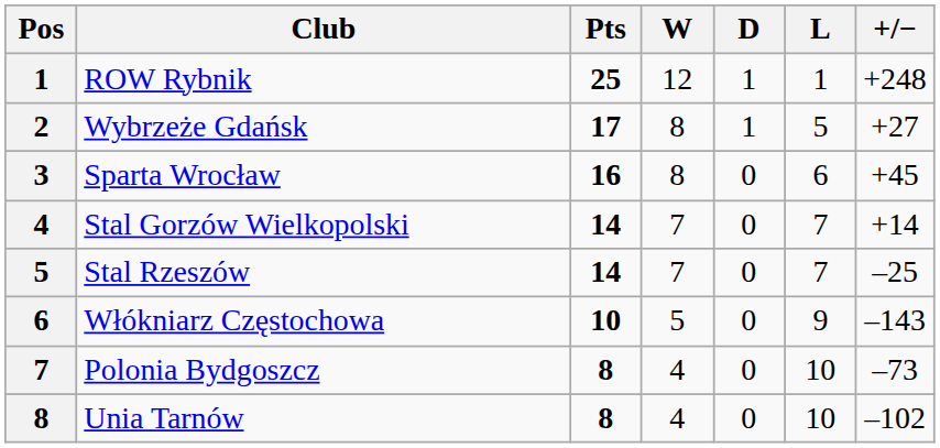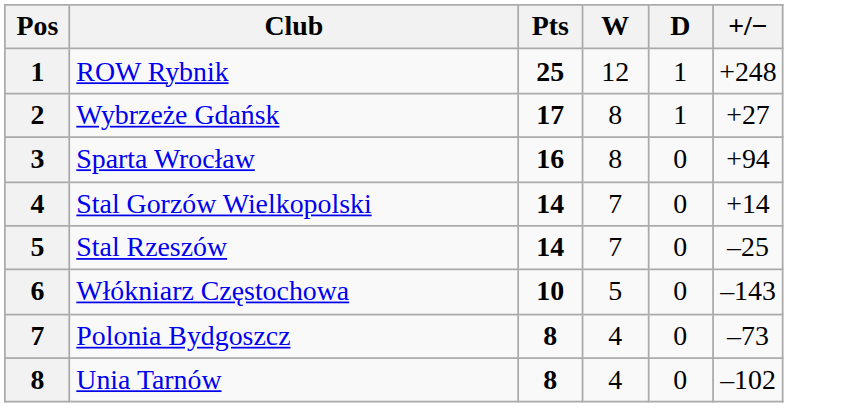- column: L | 1 | 5 | 6 | 7 | 7 | 9 | 10 | 10
Sparta Wrocław | +/−: +45 -> +94
